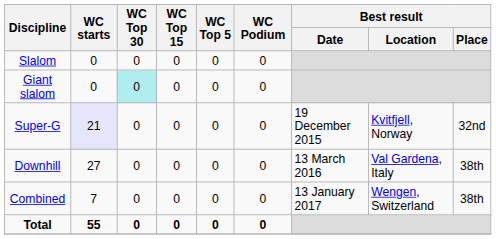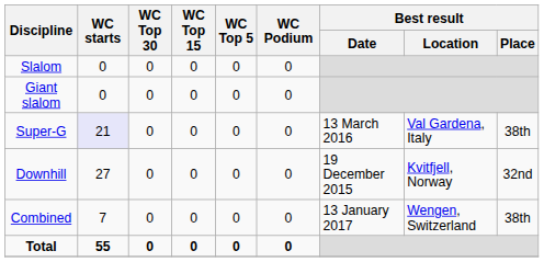Giant slalom | WC Top 30: paleturquoise background -> no background
Super-G | Best result / Date: 19 December 2015 -> 13 March 2016
Super-G | Best result / Location: Kvitfjell, Norway -> Val Gardena, Italy
Super-G | Best result / Place: 32nd -> 38th
Downhill | Best result / Date: 13 March 2016 -> 19 December 2015
Downhill | Best result / Location: Val Gardena, Italy -> Kvitfjell, Norway
Downhill | Best result / Place: 38th -> 32nd
